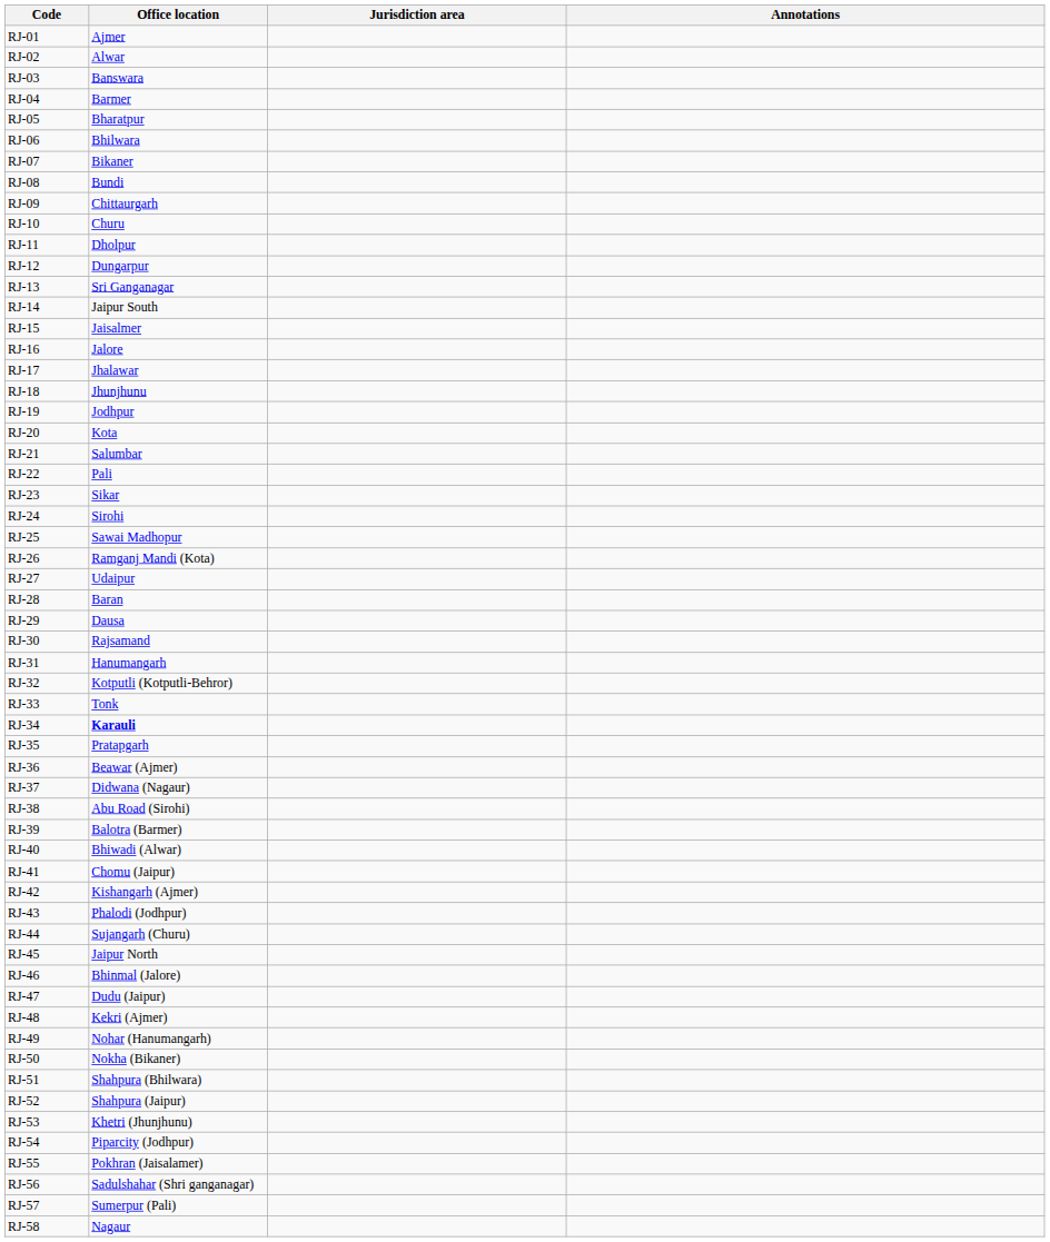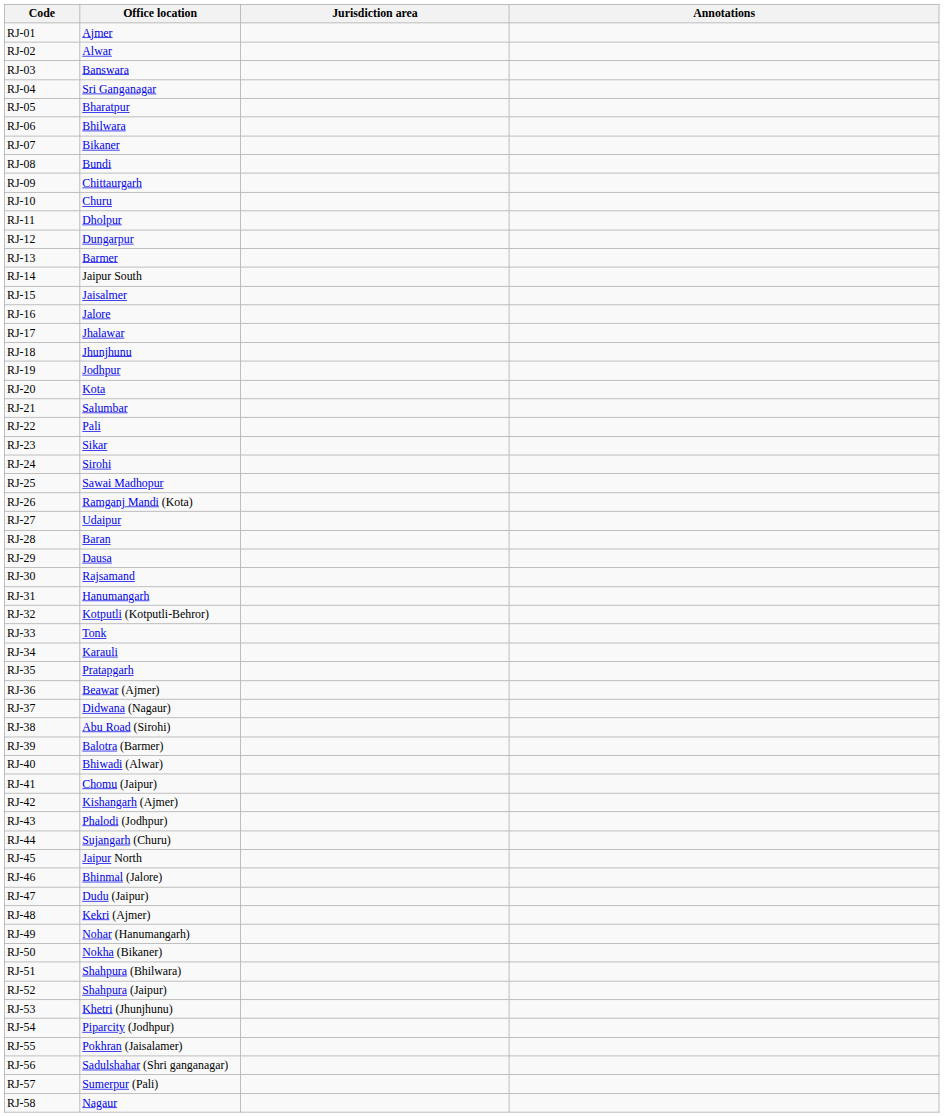RJ-04 | Office location: Barmer -> Sri Ganganagar
RJ-13 | Office location: Sri Ganganagar -> Barmer
RJ-34 | Office location: bold -> normal
